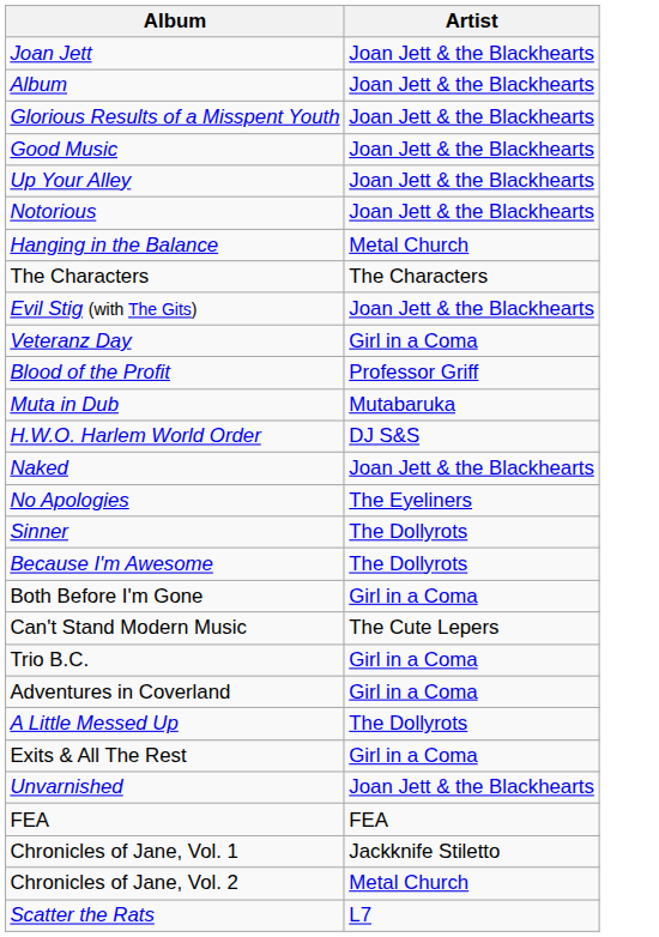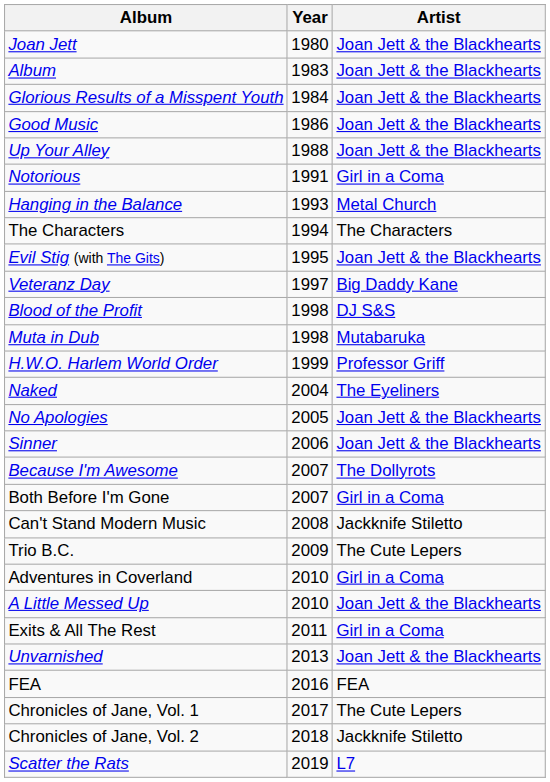+ column: Year | 1980 | 1983 | 1984 | 1986 | 1988 | 1991 | 1993 | 1994 | 1995 | 1997 | 1998 | 1998 | 1999 | 2004 | 2005 | 2006 | 2007 | 2007 | 2008 | 2009 | 2010 | 2010 | 2011 | 2013 | 2016 | 2017 | 2018 | 2019
Notorious | Artist: Joan Jett & the Blackhearts -> Girl in a Coma
Veteranz Day | Artist: Girl in a Coma -> Big Daddy Kane
Blood of the Profit | Artist: Professor Griff -> DJ S&S
H.W.O. Harlem World Order | Artist: DJ S&S -> Professor Griff
Naked | Artist: Joan Jett & the Blackhearts -> The Eyeliners
No Apologies | Artist: The Eyeliners -> Joan Jett & the Blackhearts
Sinner | Artist: The Dollyrots -> Joan Jett & the Blackhearts
Can't Stand Modern Music | Artist: The Cute Lepers -> Jackknife Stiletto
Trio B.C. | Artist: Girl in a Coma -> The Cute Lepers
A Little Messed Up | Artist: The Dollyrots -> Joan Jett & the Blackhearts
Chronicles of Jane, Vol. 1 | Artist: Jackknife Stiletto -> The Cute Lepers
Chronicles of Jane, Vol. 2 | Artist: Metal Church -> Jackknife Stiletto
